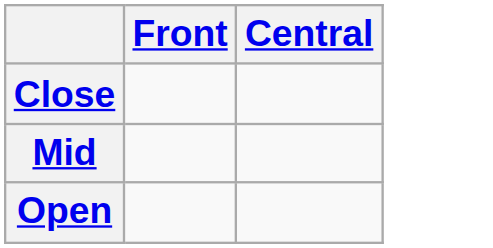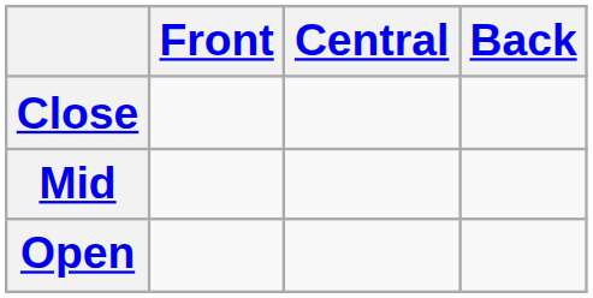+ column: Back
